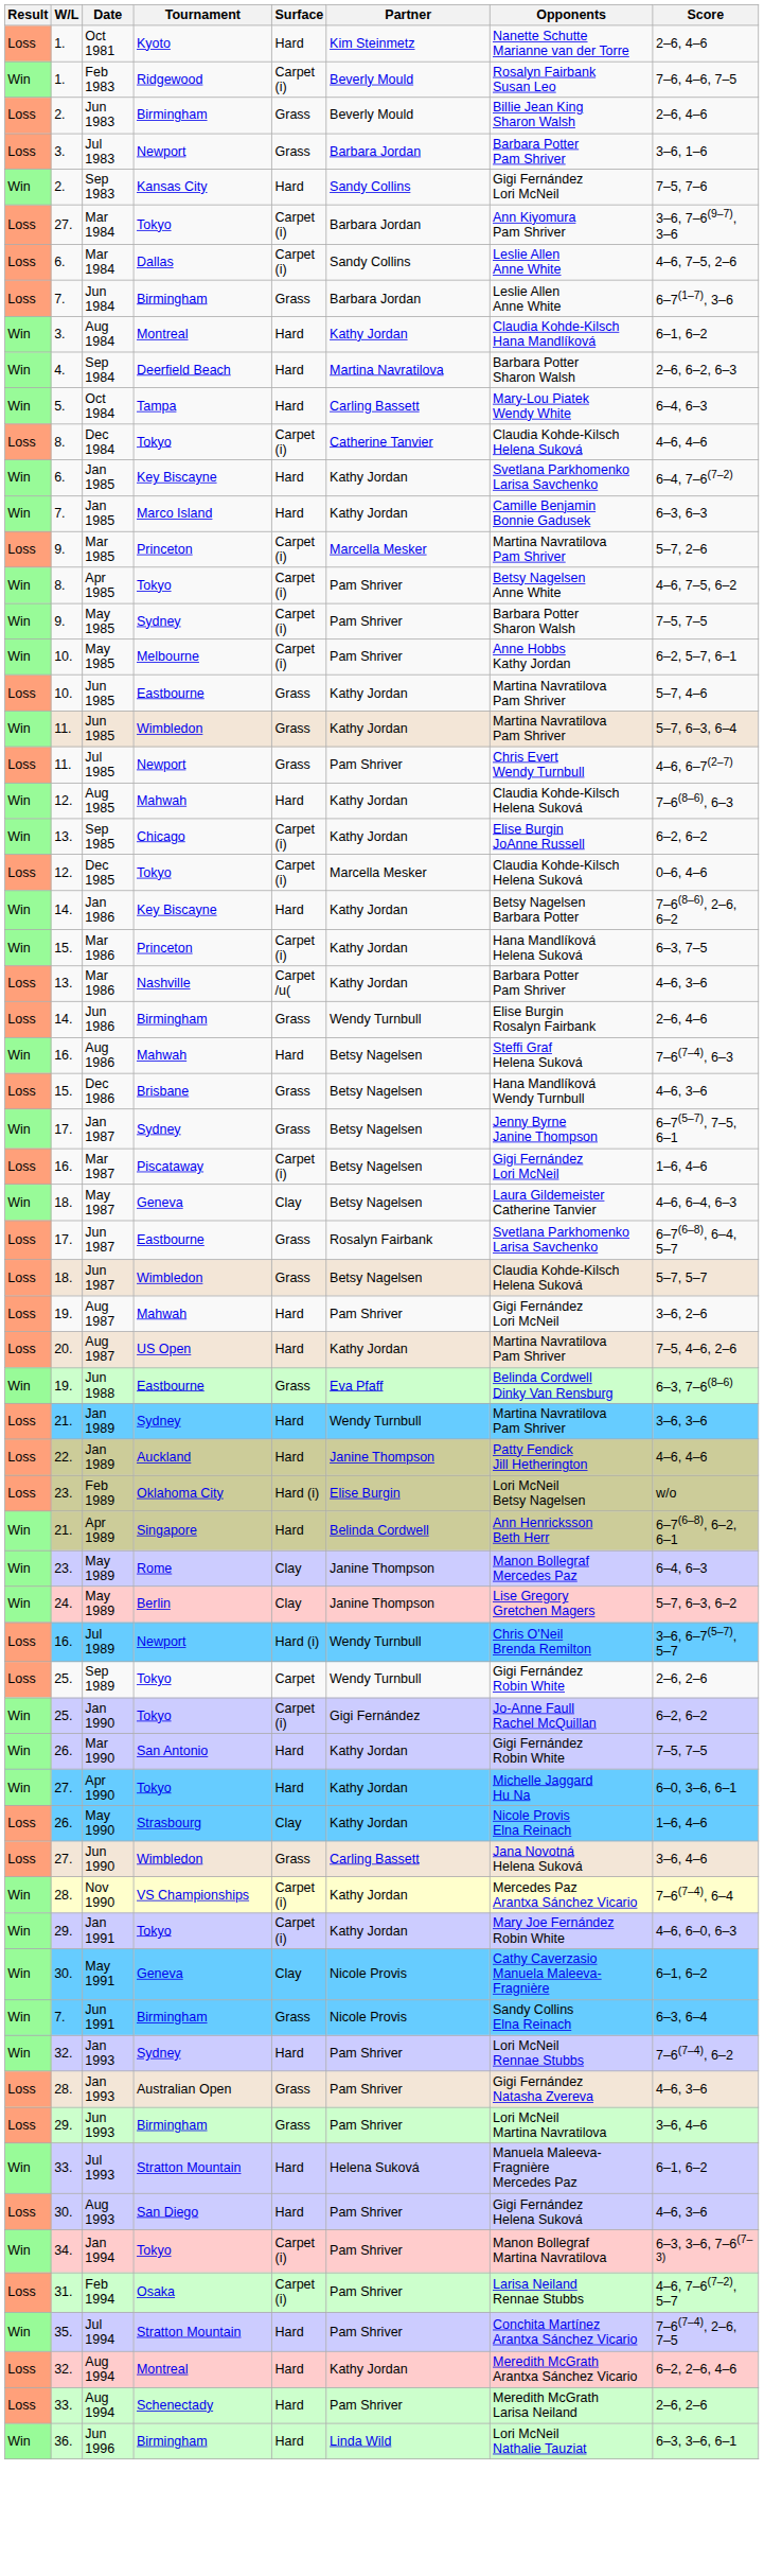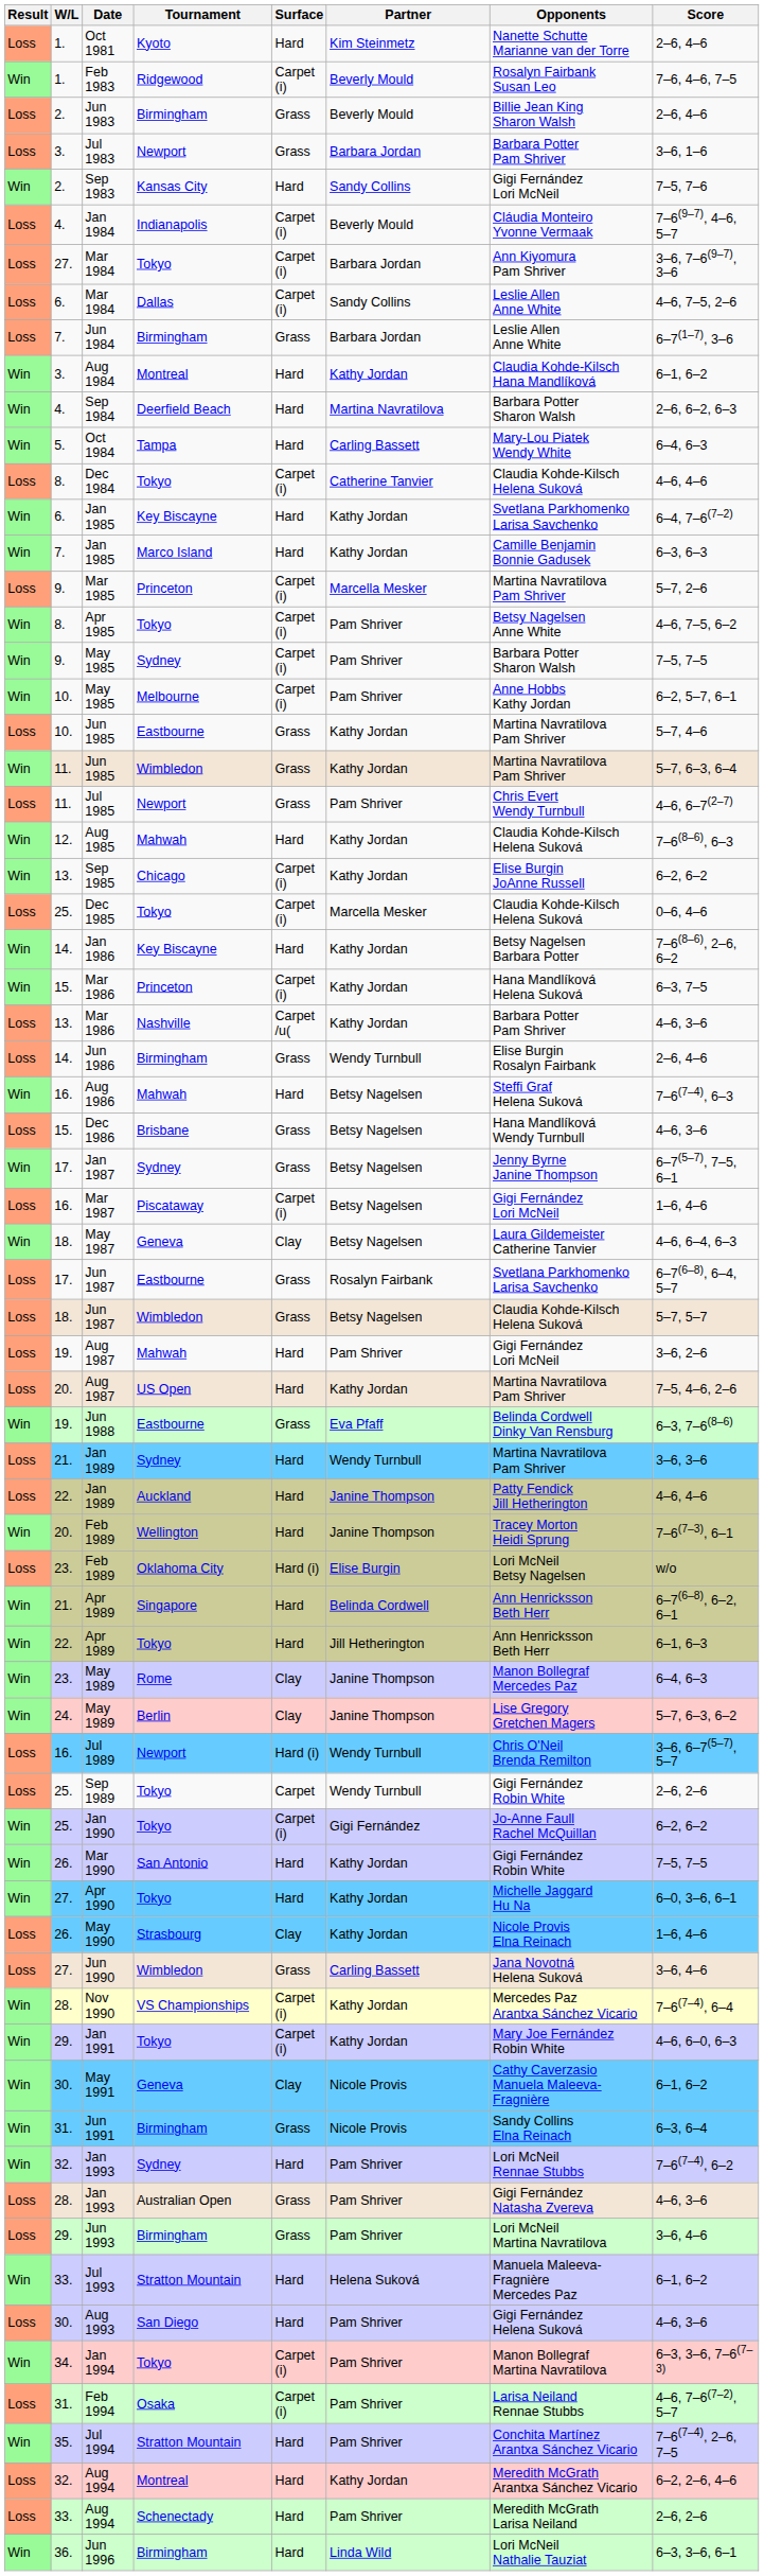+ row: Loss | 4. | Jan 1984 | Indianapolis | Carpet (i) | Beverly Mould | Cláudia Monteiro Yvonne Vermaak | 7–6(9–7), 4–6, 5–7
Dec 1985 | W/L: 12. -> 25.
+ row: Win | 20. | Feb 1989 | Wellington | Hard | Janine Thompson | Tracey Morton Heidi Sprung | 7–6(7–3), 6–1
+ row: Win | 22. | Apr 1989 | Tokyo | Hard | Jill Hetherington | Ann Henricksson Beth Herr | 6–1, 6–3
Jun 1991 | W/L: 7. -> 31.
